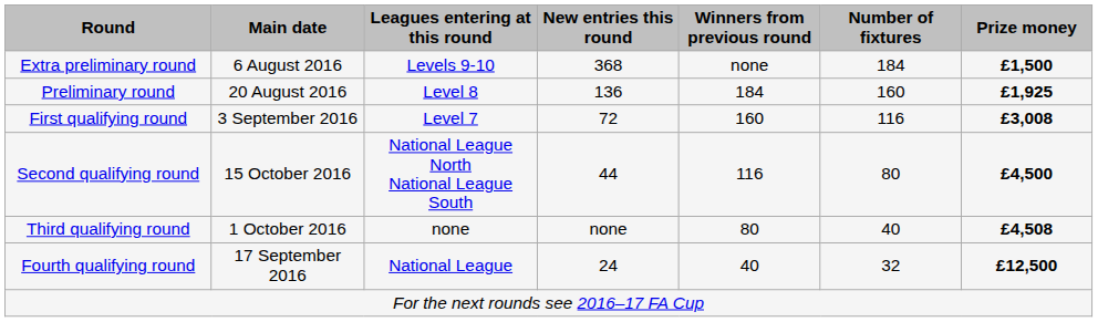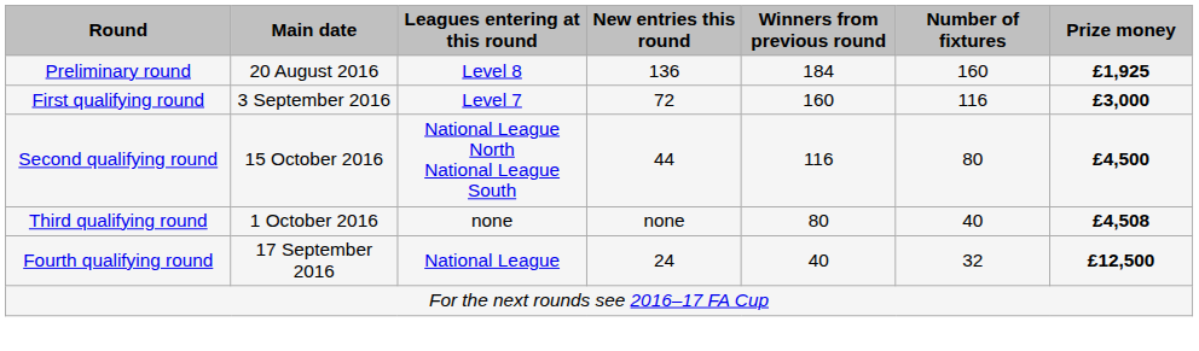- row: Extra preliminary round | 6 August 2016 | Levels 9-10 | 368 | none | 184 | £1,500
First qualifying round | Prize money: £3,008 -> £3,000
